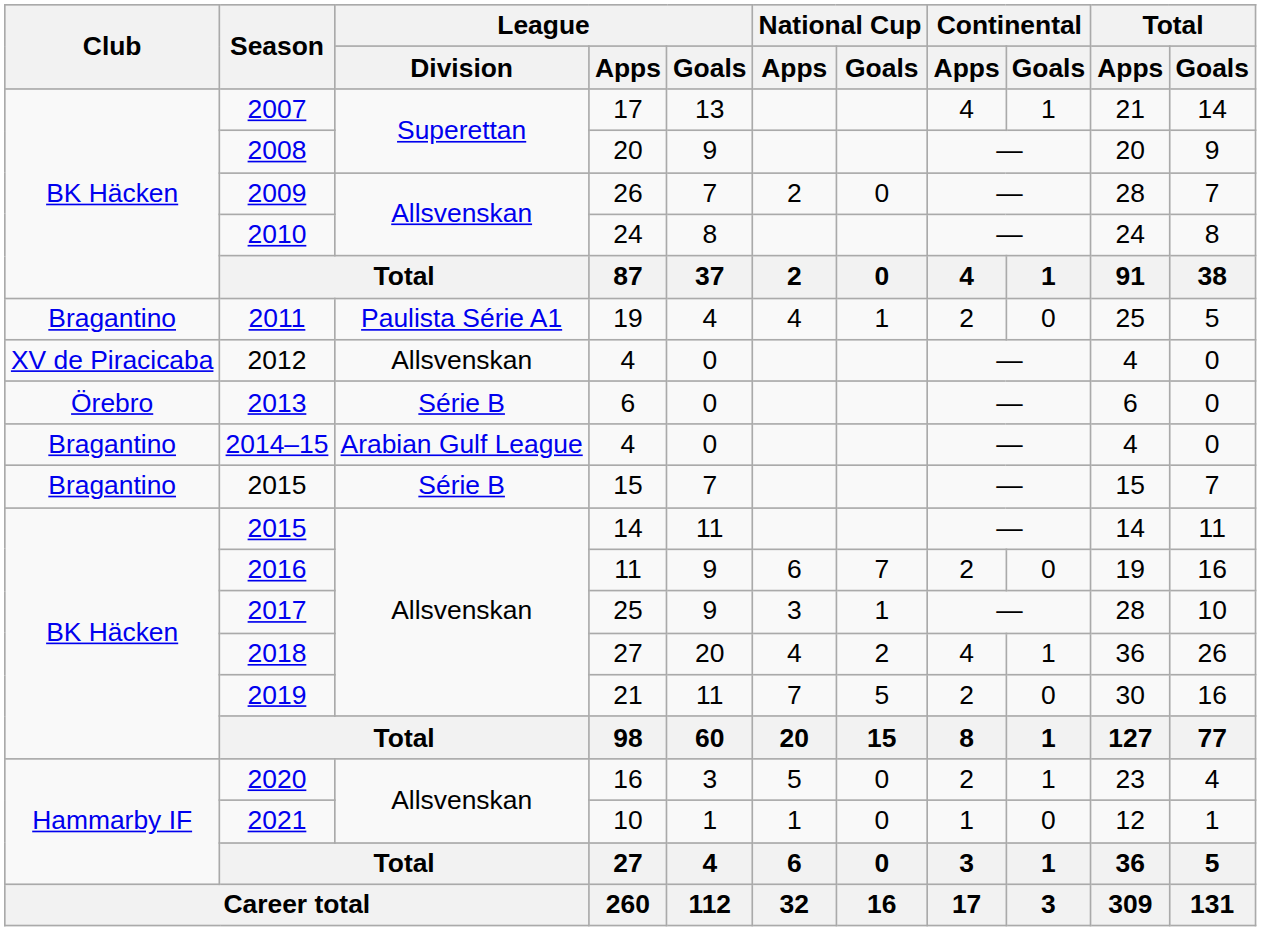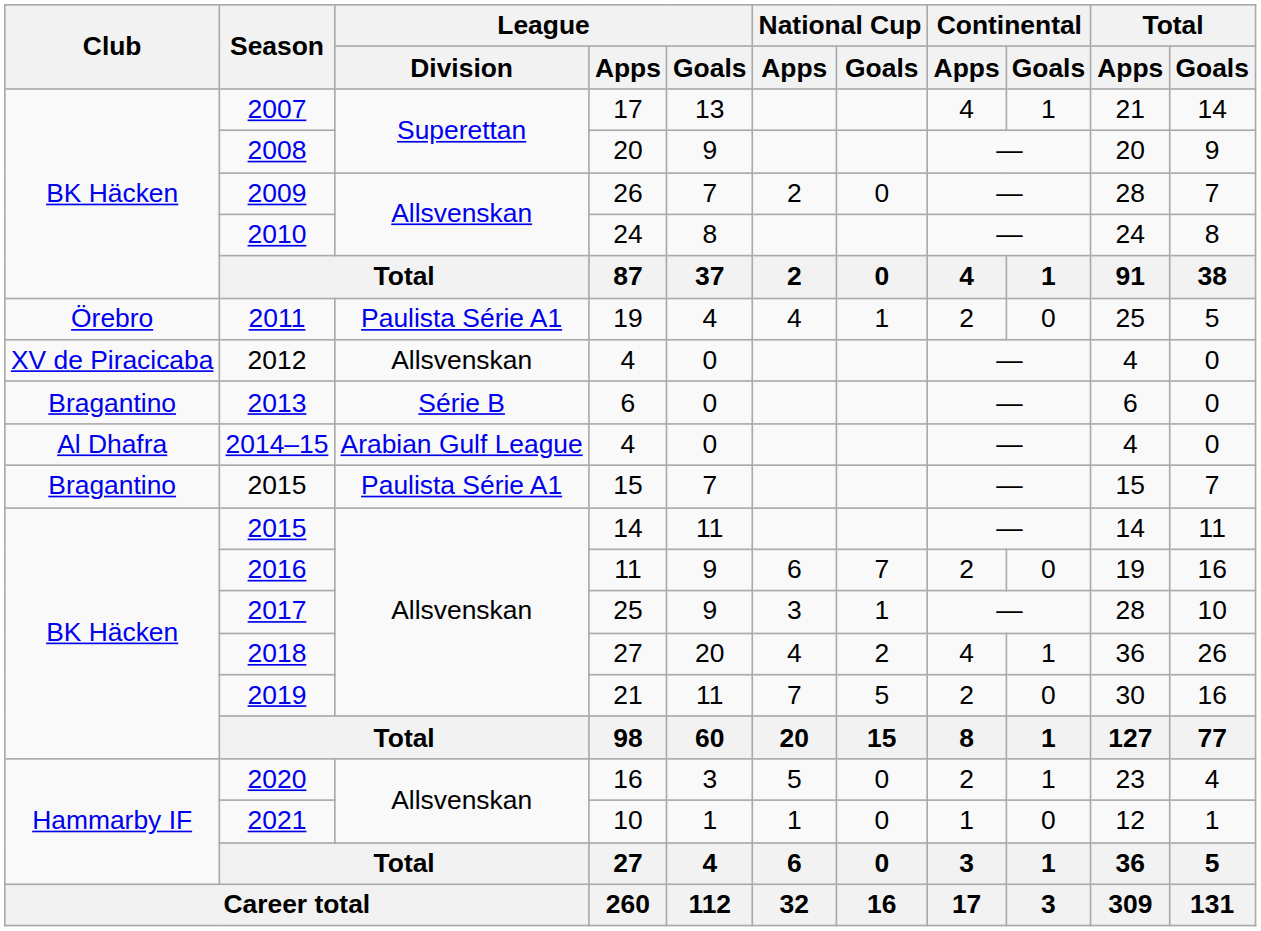2011 | Club: Bragantino -> Örebro
2013 | Club: Örebro -> Bragantino
2014–15 | Club: Bragantino -> Al Dhafra
2015 / 15 | League / Division: Série B -> Paulista Série A1
